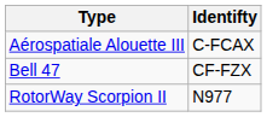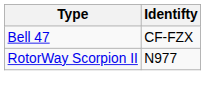- row: Aérospatiale Alouette III | C-FCAX
